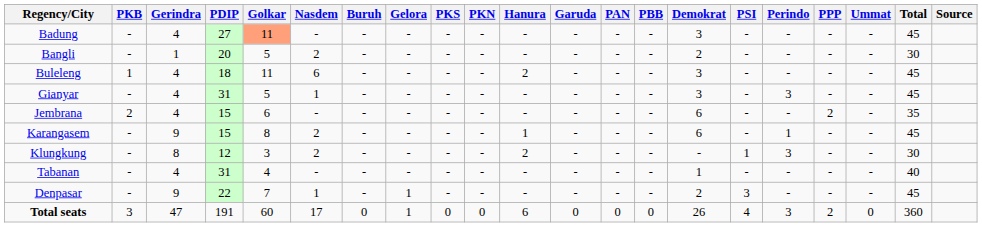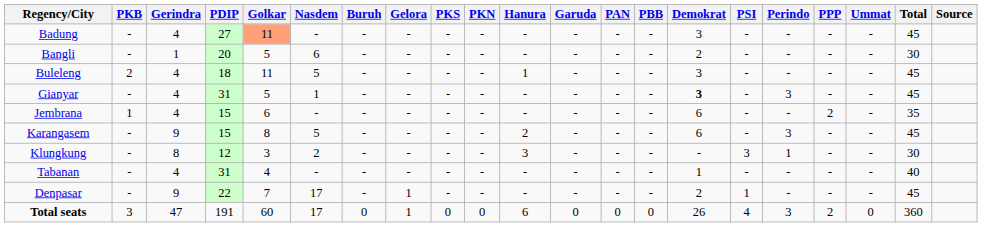Bangli | Nasdem: 2 -> 6
Buleleng | PKB: 1 -> 2
Buleleng | Nasdem: 6 -> 5
Buleleng | Hanura: 2 -> 1
Gianyar | Demokrat: normal -> bold
Jembrana | PKB: 2 -> 1
Karangasem | Nasdem: 2 -> 5
Karangasem | Hanura: 1 -> 2
Karangasem | Perindo: 1 -> 3
Klungkung | Hanura: 2 -> 3
Klungkung | PSI: 1 -> 3
Klungkung | Perindo: 3 -> 1
Denpasar | Nasdem: 1 -> 17
Denpasar | PSI: 3 -> 1
